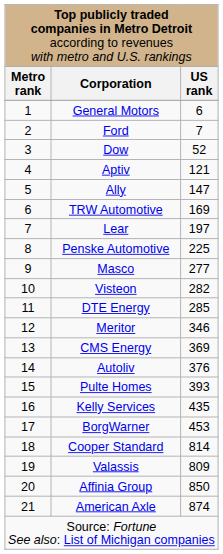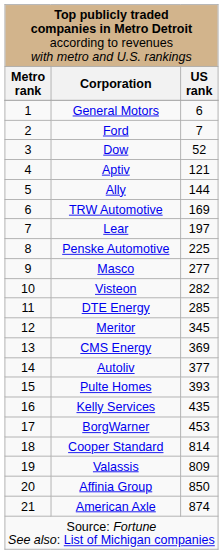Ally | column 3: 147 -> 144
Meritor | column 3: 346 -> 345
Autoliv | column 3: 376 -> 377
